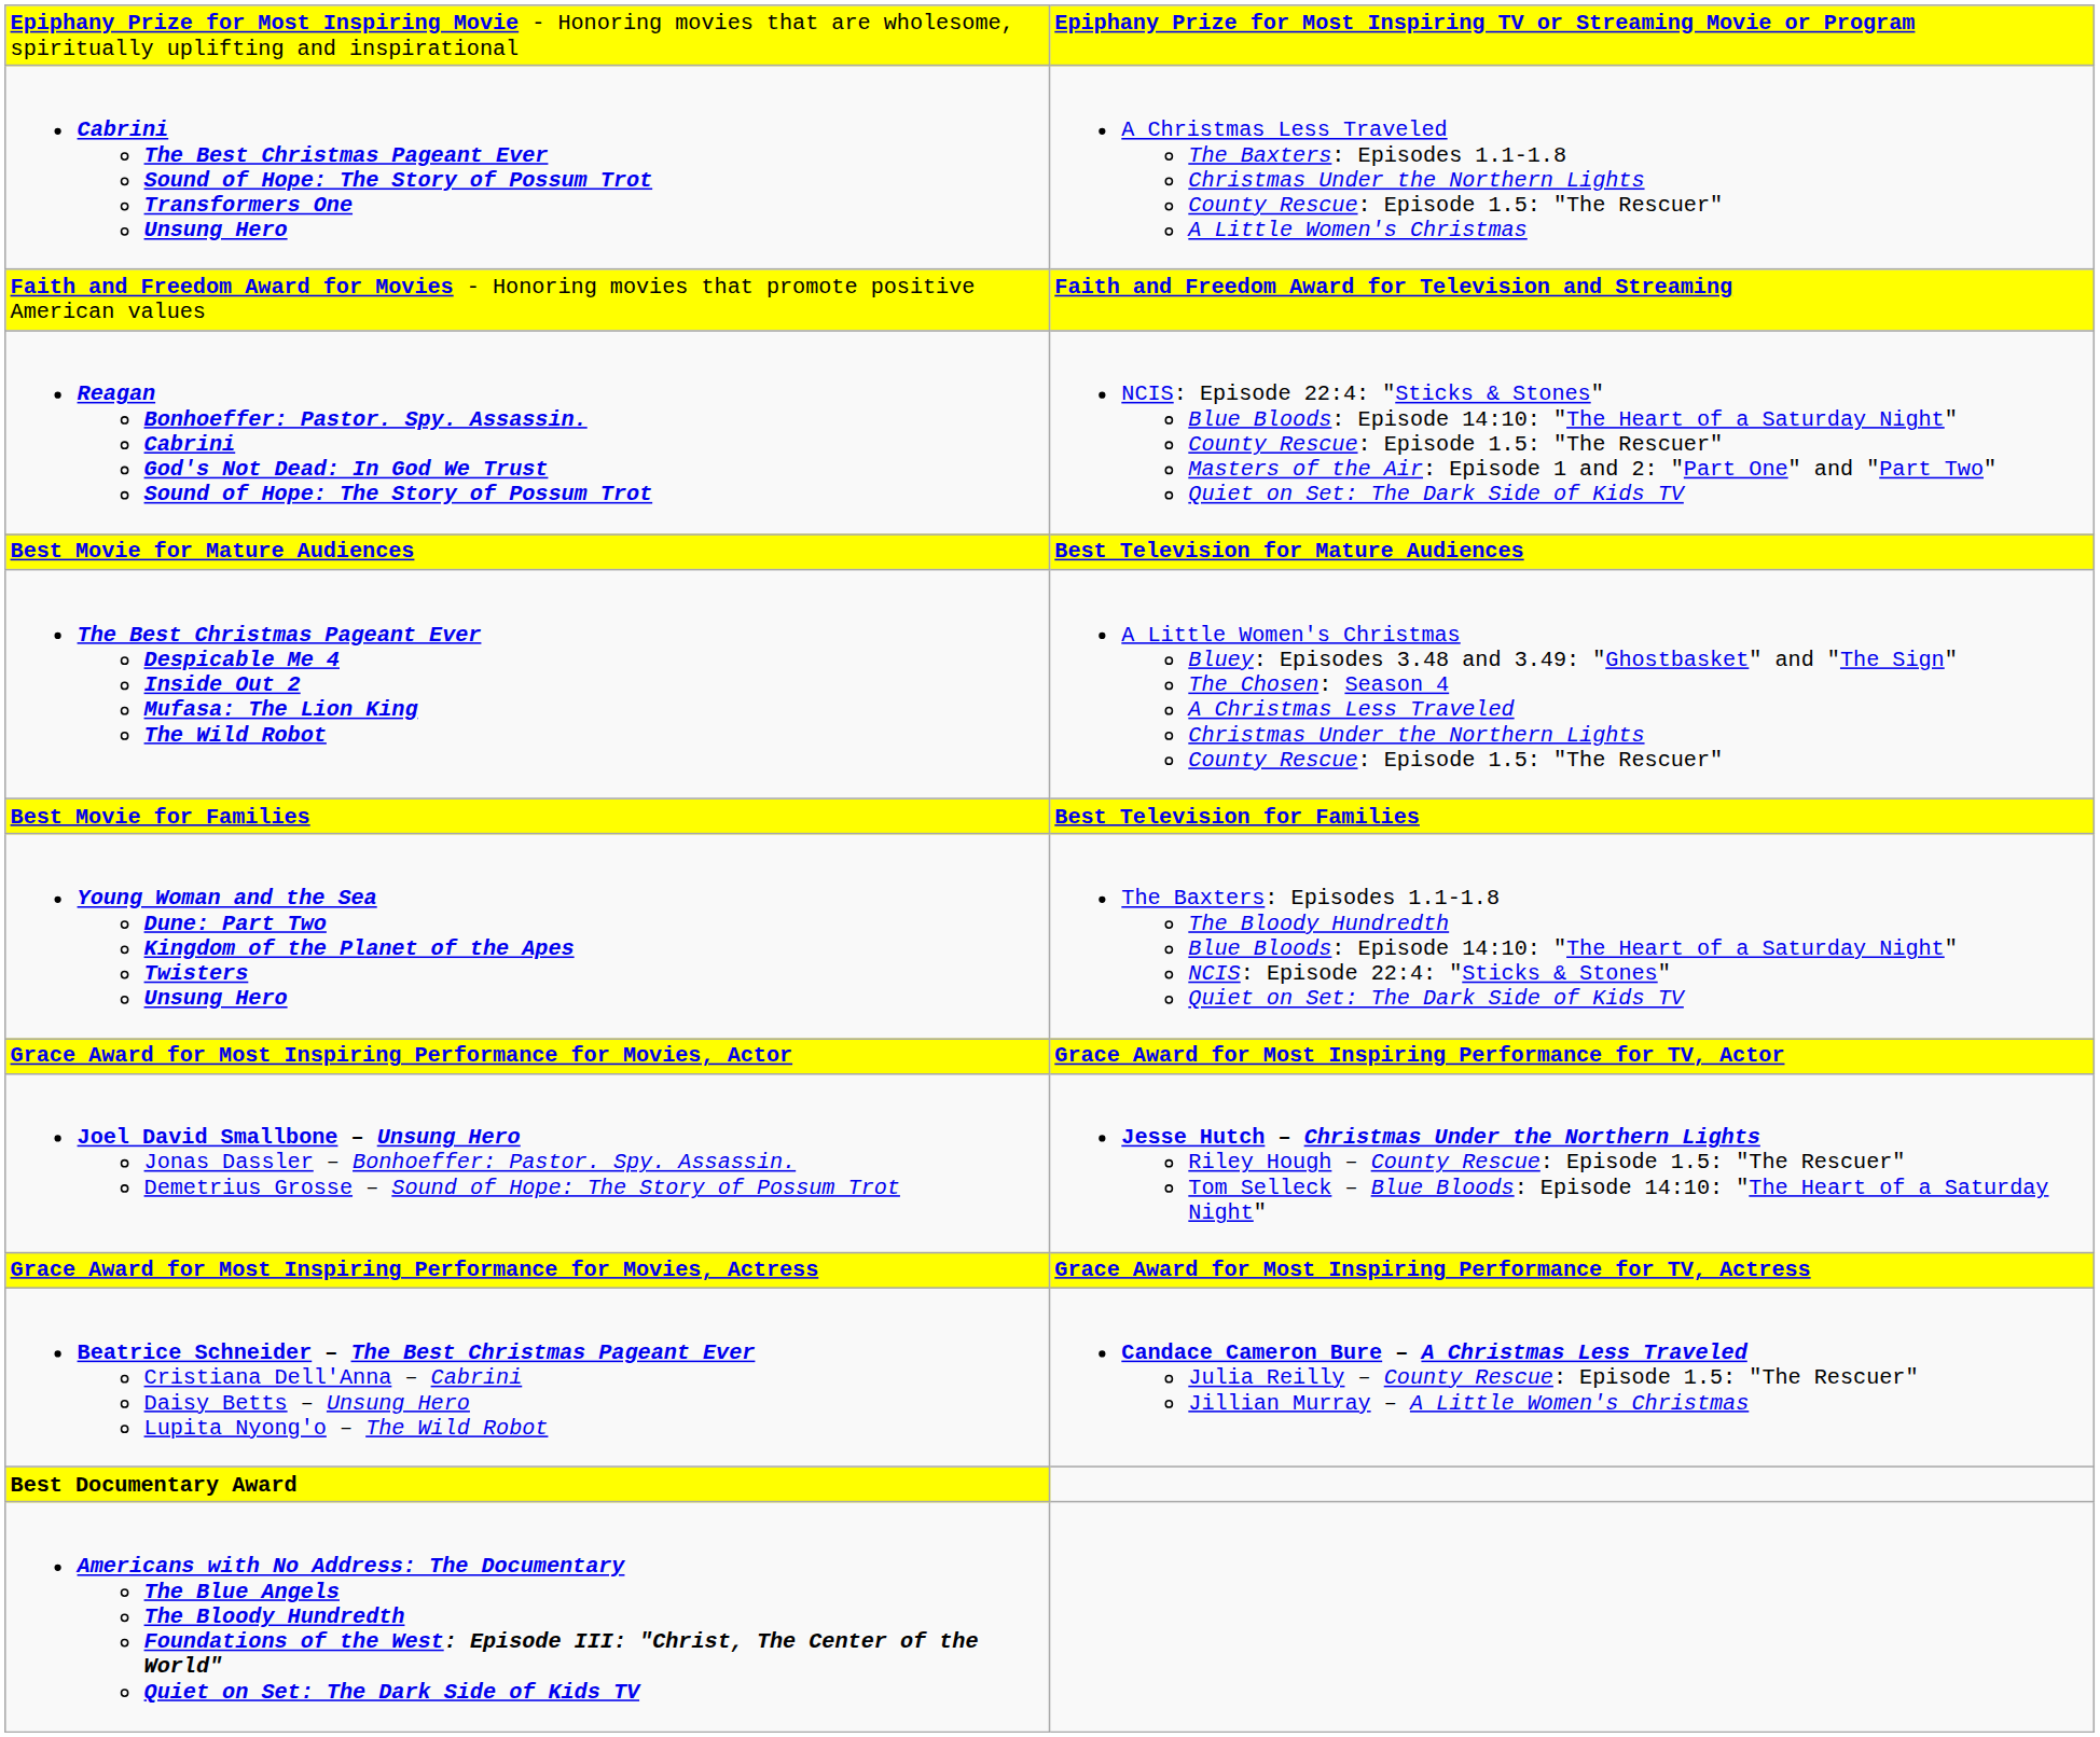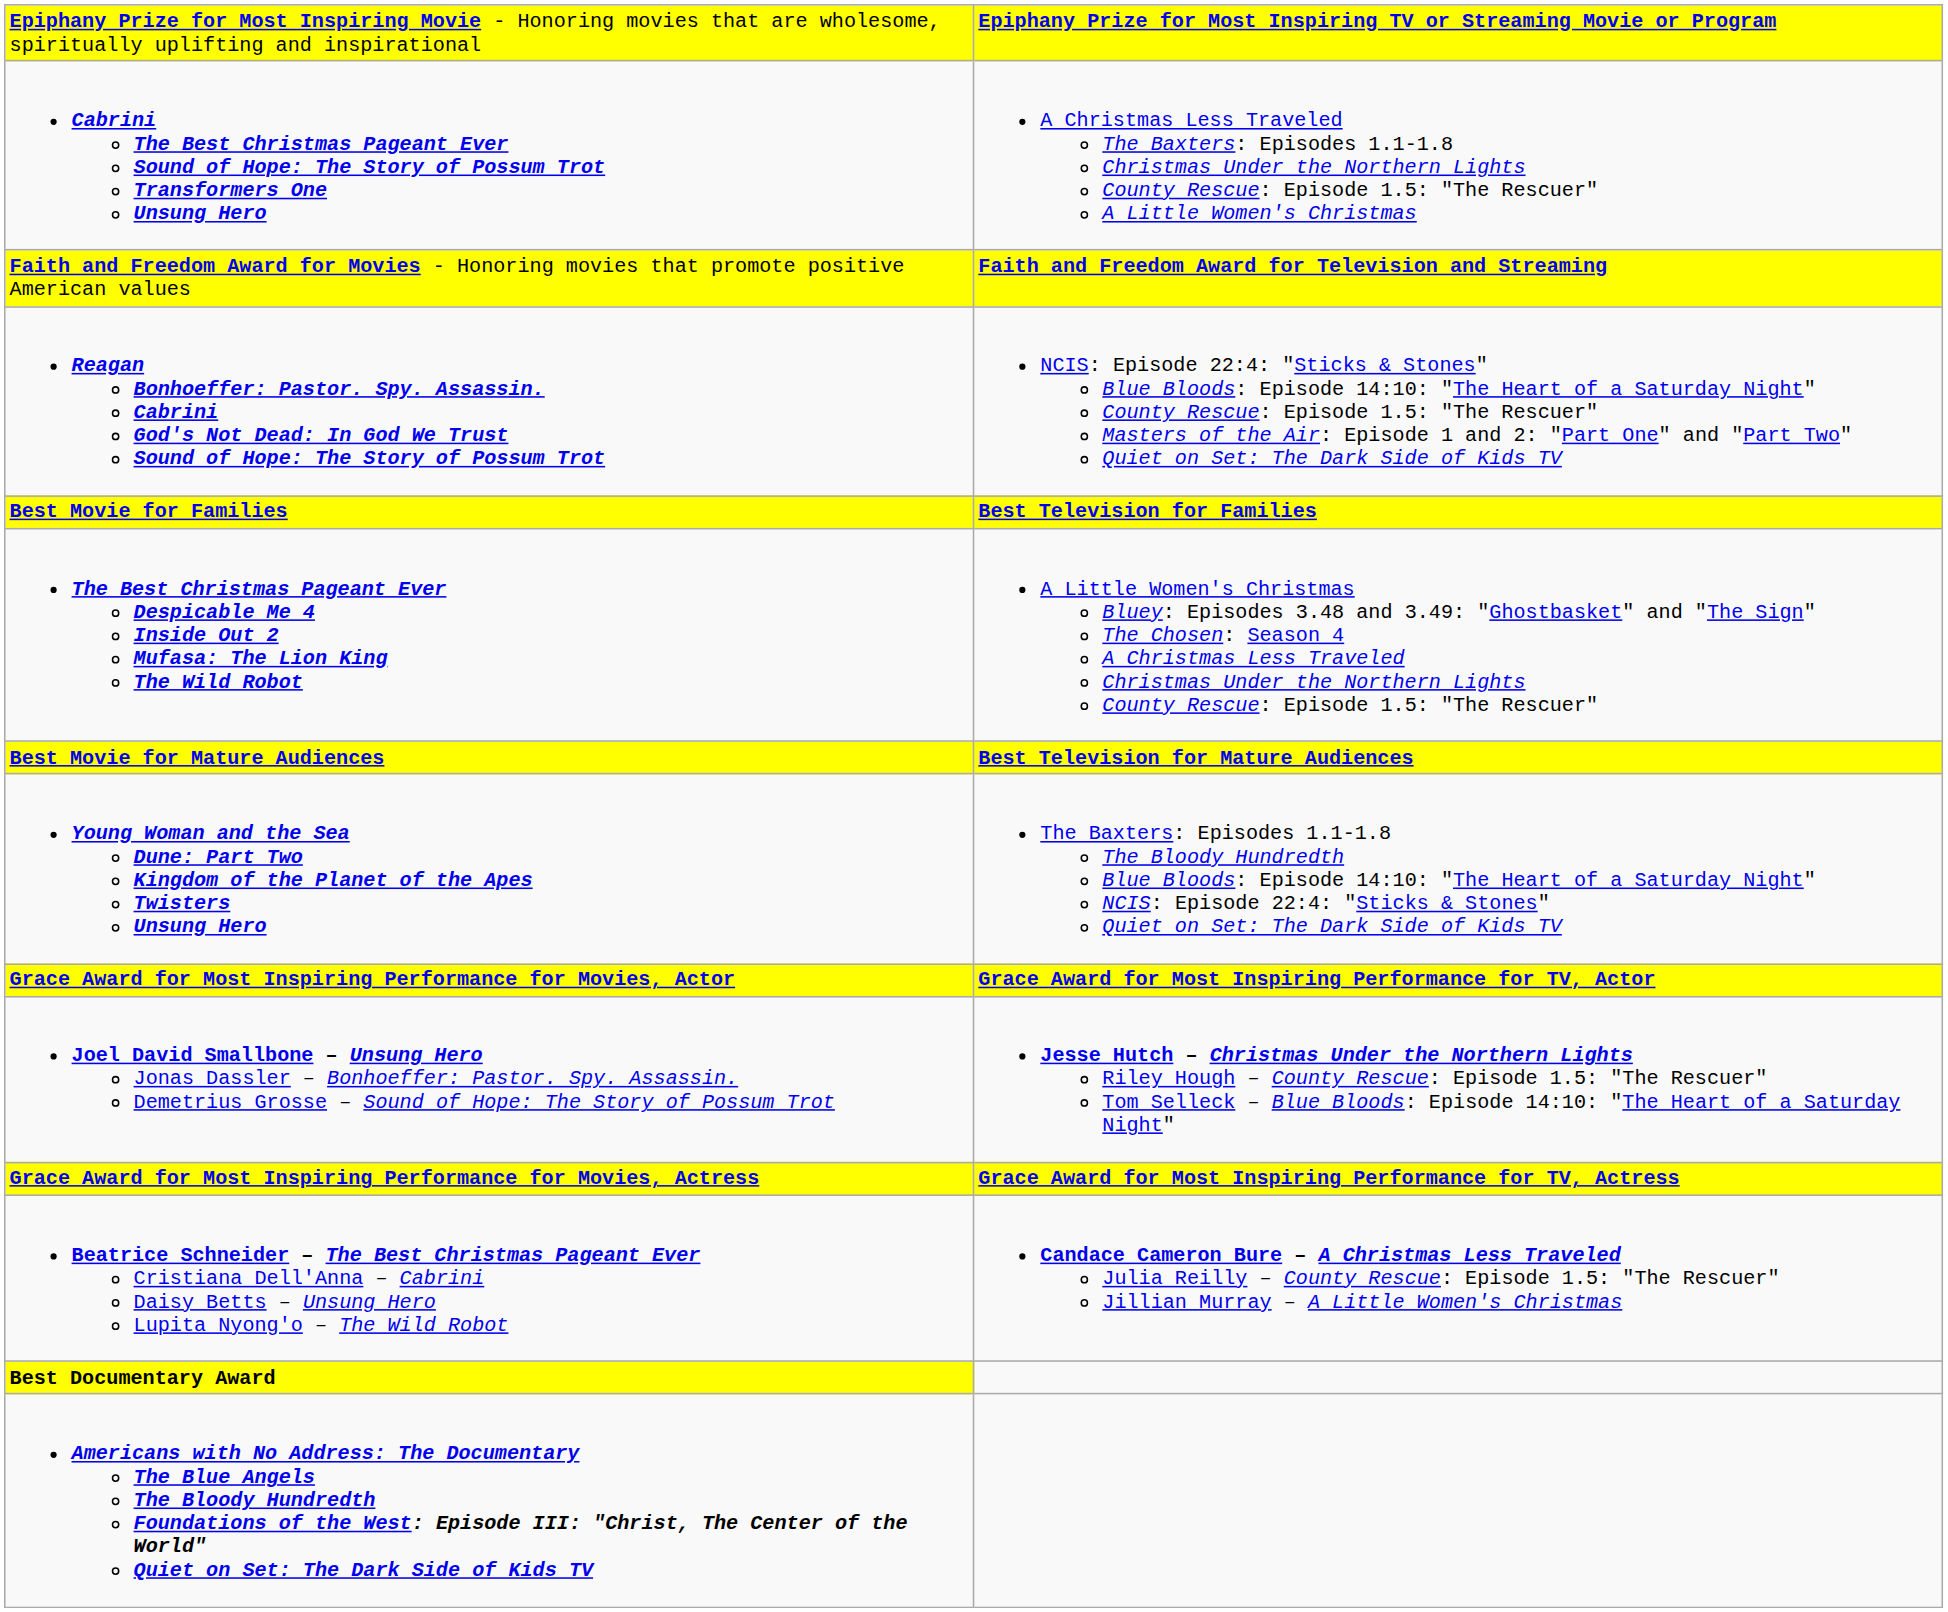rows swapped: Best Movie for Families <-> Best Movie for Mature Audiences
